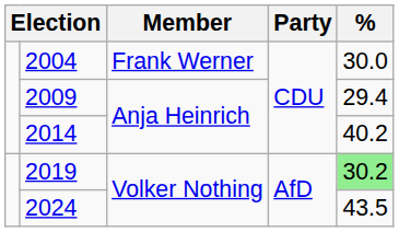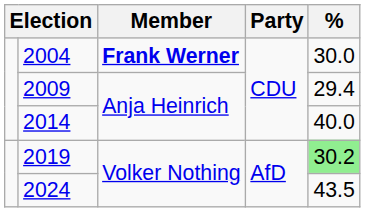2004 | Member: normal -> bold
2014 | %: 40.2 -> 40.0
